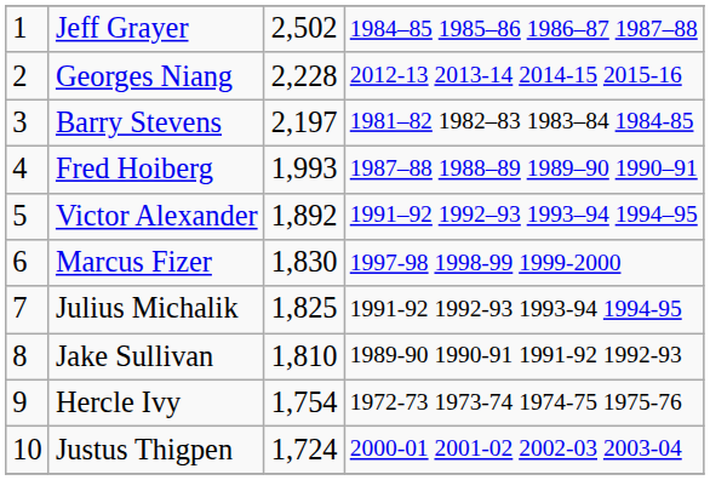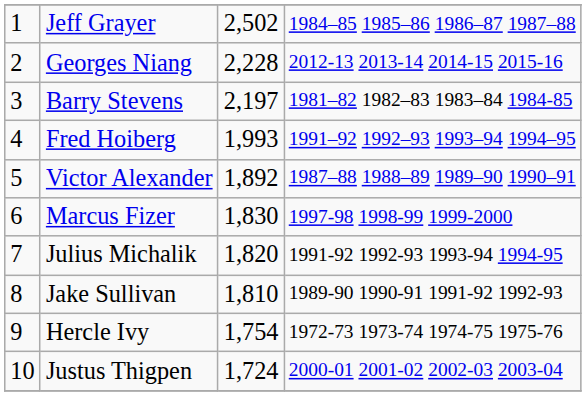Fred Hoiberg | column 4: 1987–88 1988–89 1989–90 1990–91 -> 1991–92 1992–93 1993–94 1994–95
Victor Alexander | column 4: 1991–92 1992–93 1993–94 1994–95 -> 1987–88 1988–89 1989–90 1990–91
Julius Michalik | column 3: 1,825 -> 1,820
